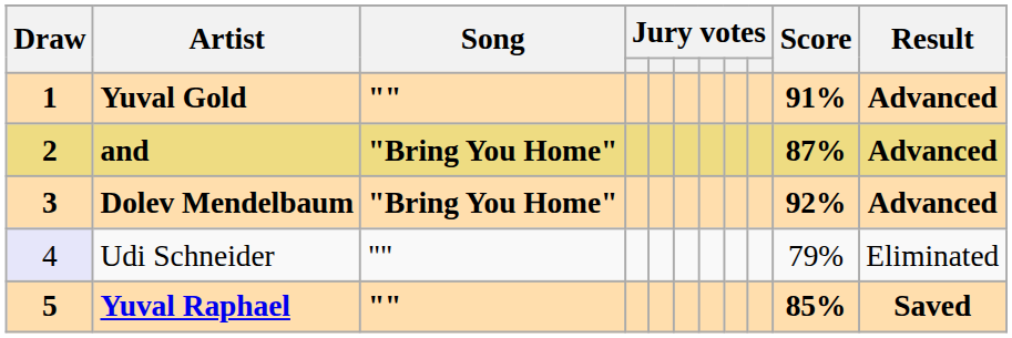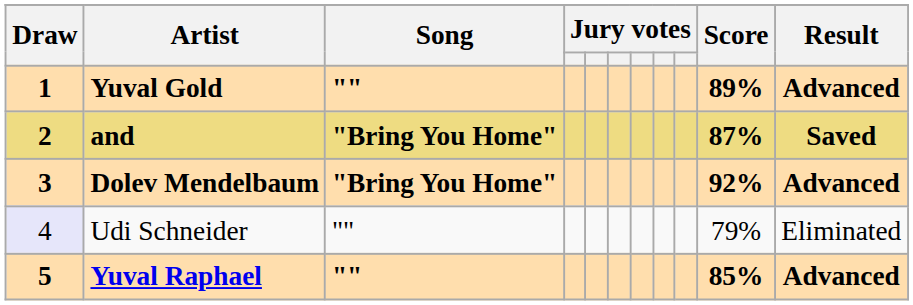Yuval Gold | Score: 91% -> 89%
and | Result: Advanced -> Saved
Yuval Raphael | Result: Saved -> Advanced
